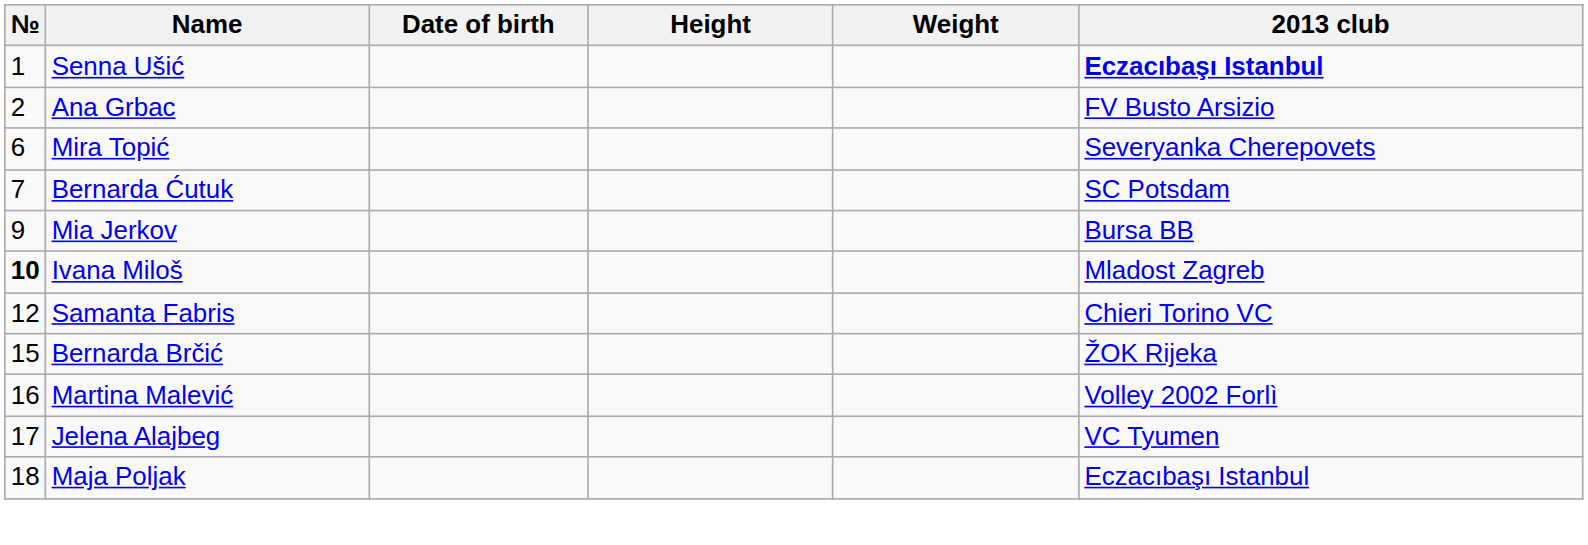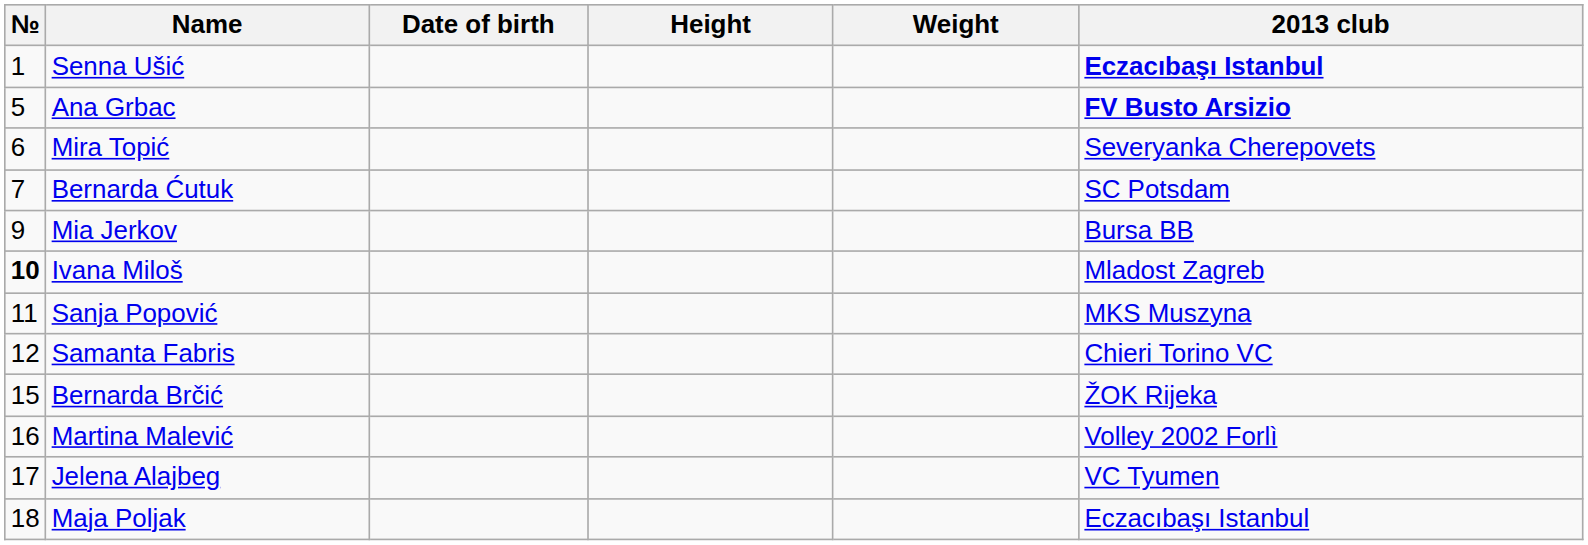Ana Grbac | №: 2 -> 5
Ana Grbac | 2013 club: normal -> bold
+ row: 11 | Sanja Popović | MKS Muszyna
